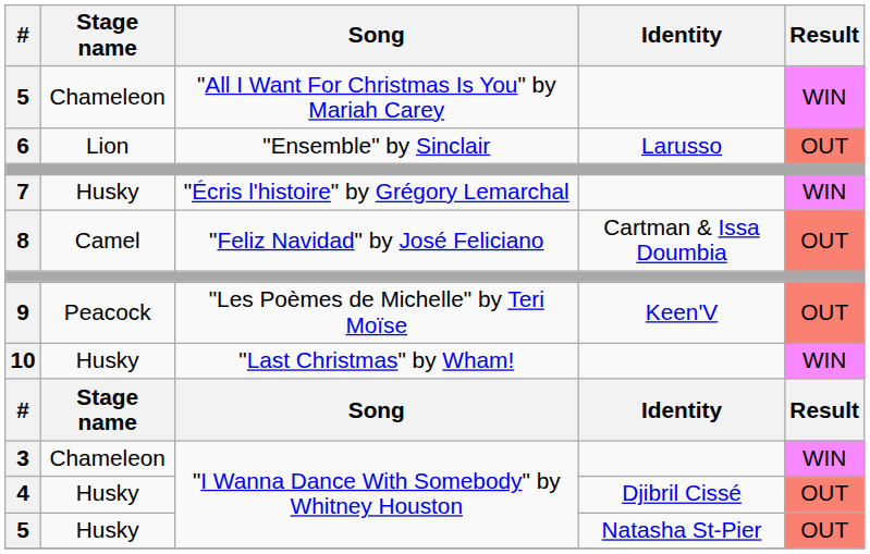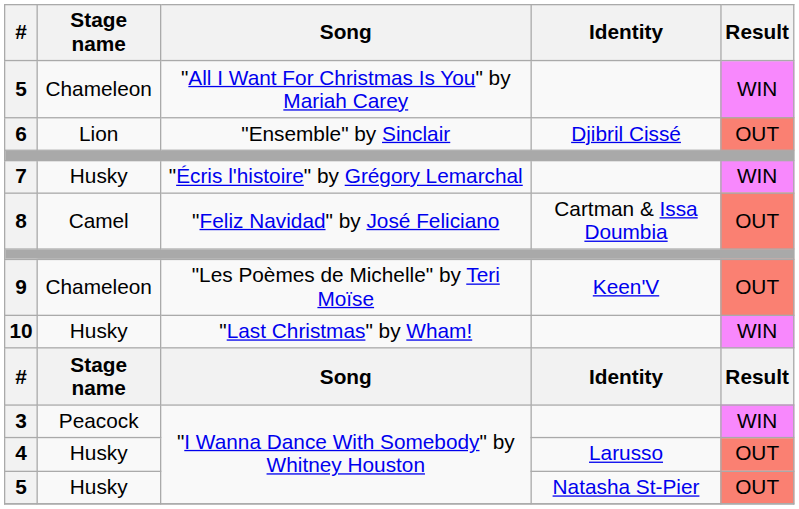6 | Identity: Larusso -> Djibril Cissé
9 | Stage name: Peacock -> Chameleon
3 | Stage name: Chameleon -> Peacock
4 | Identity: Djibril Cissé -> Larusso
